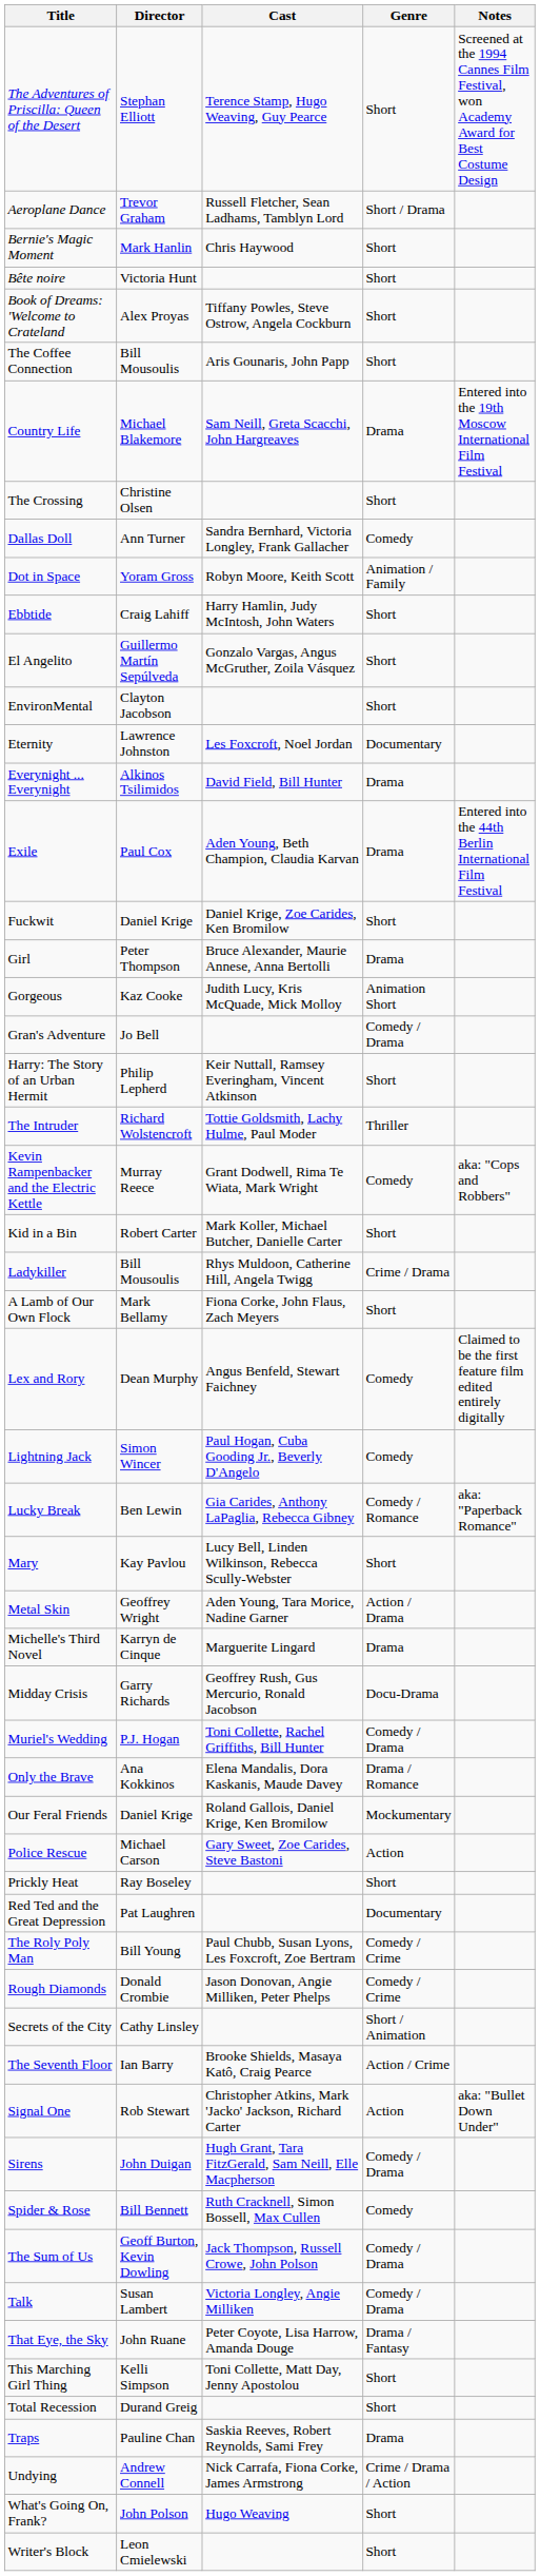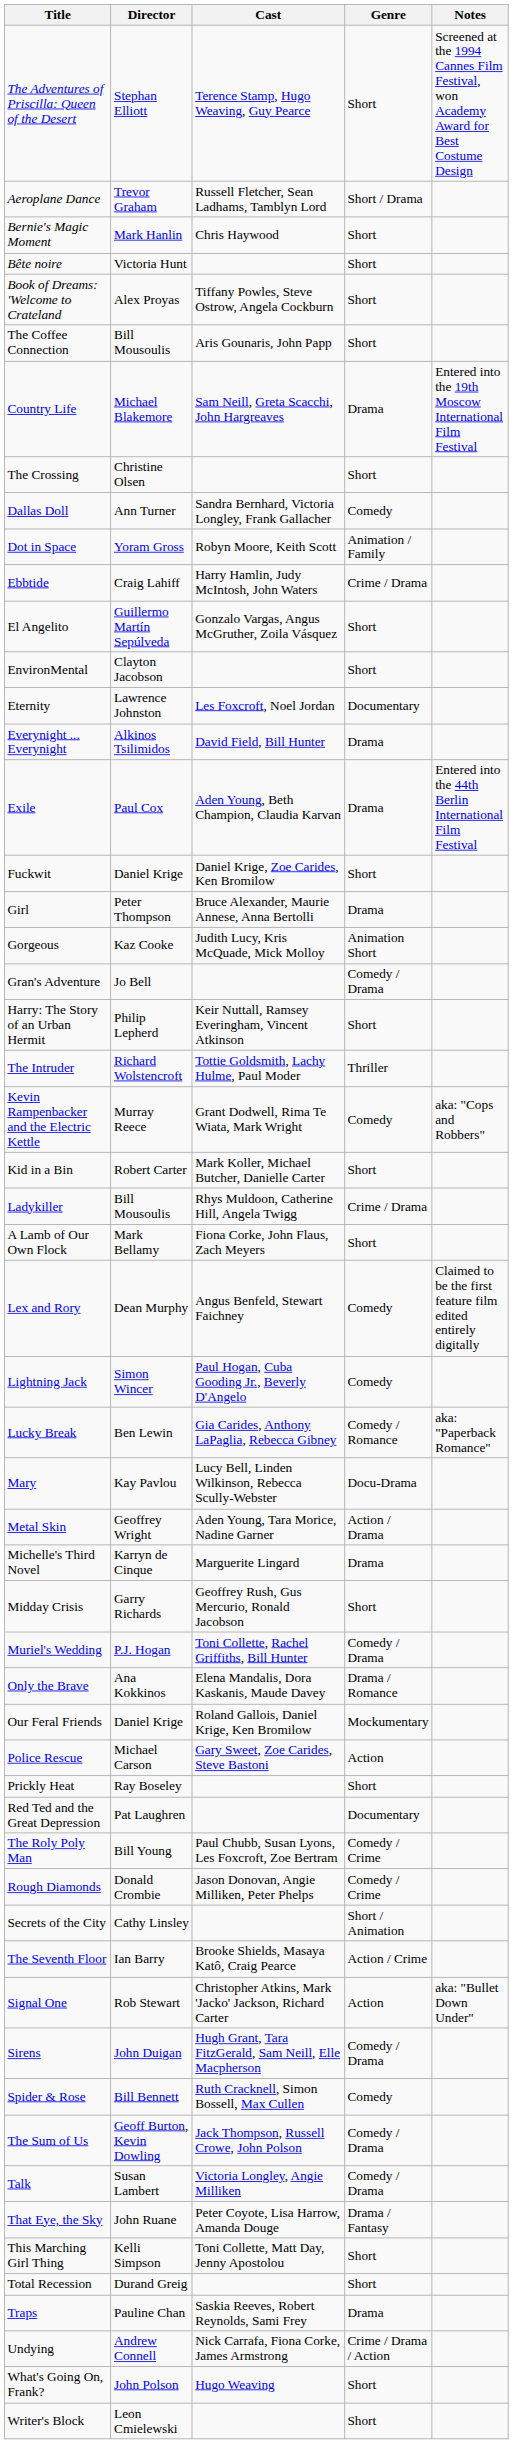Ebbtide | Genre: Short -> Crime / Drama
Mary | Genre: Short -> Docu-Drama
Midday Crisis | Genre: Docu-Drama -> Short
